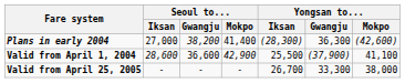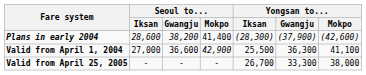Plans in early 2004 | Seoul to... / Iksan: 27,000 -> 28,600
Plans in early 2004 | Yongsan to... / Gwangju: 36,300 -> (37,900)
Valid from April 1, 2004 | Seoul to... / Iksan: 28,600 -> 27,000
Valid from April 1, 2004 | Yongsan to... / Gwangju: (37,900) -> 36,300
